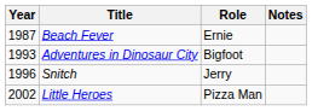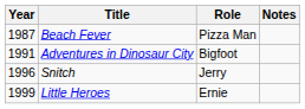Beach Fever | Role: Ernie -> Pizza Man
Adventures in Dinosaur City | Year: 1993 -> 1991
Little Heroes | Year: 2002 -> 1999
Little Heroes | Role: Pizza Man -> Ernie
